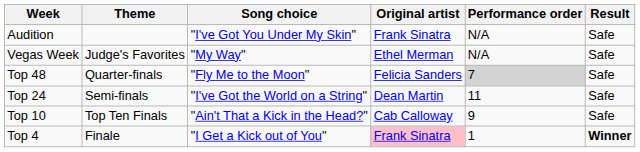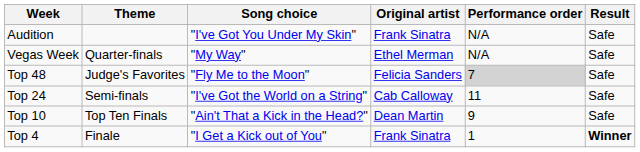Vegas Week | Theme: Judge's Favorites -> Quarter-finals
Top 48 | Theme: Quarter-finals -> Judge's Favorites
Top 24 | Original artist: Dean Martin -> Cab Calloway
Top 10 | Original artist: Cab Calloway -> Dean Martin
Top 4 | Original artist: pink background -> no background
